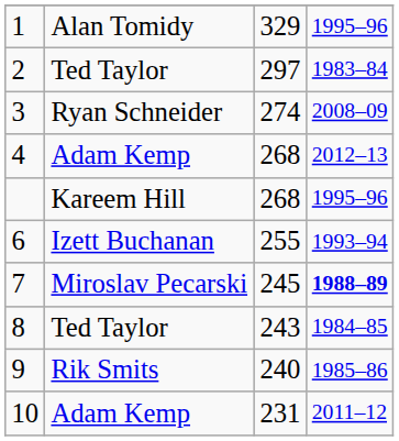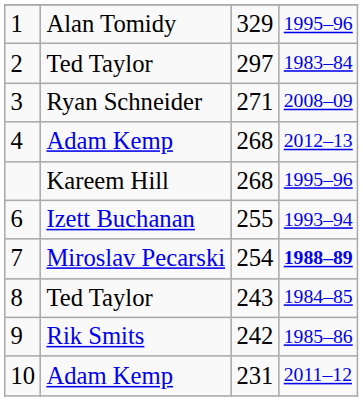3 | column 3: 274 -> 271
7 | column 3: 245 -> 254
9 | column 3: 240 -> 242
